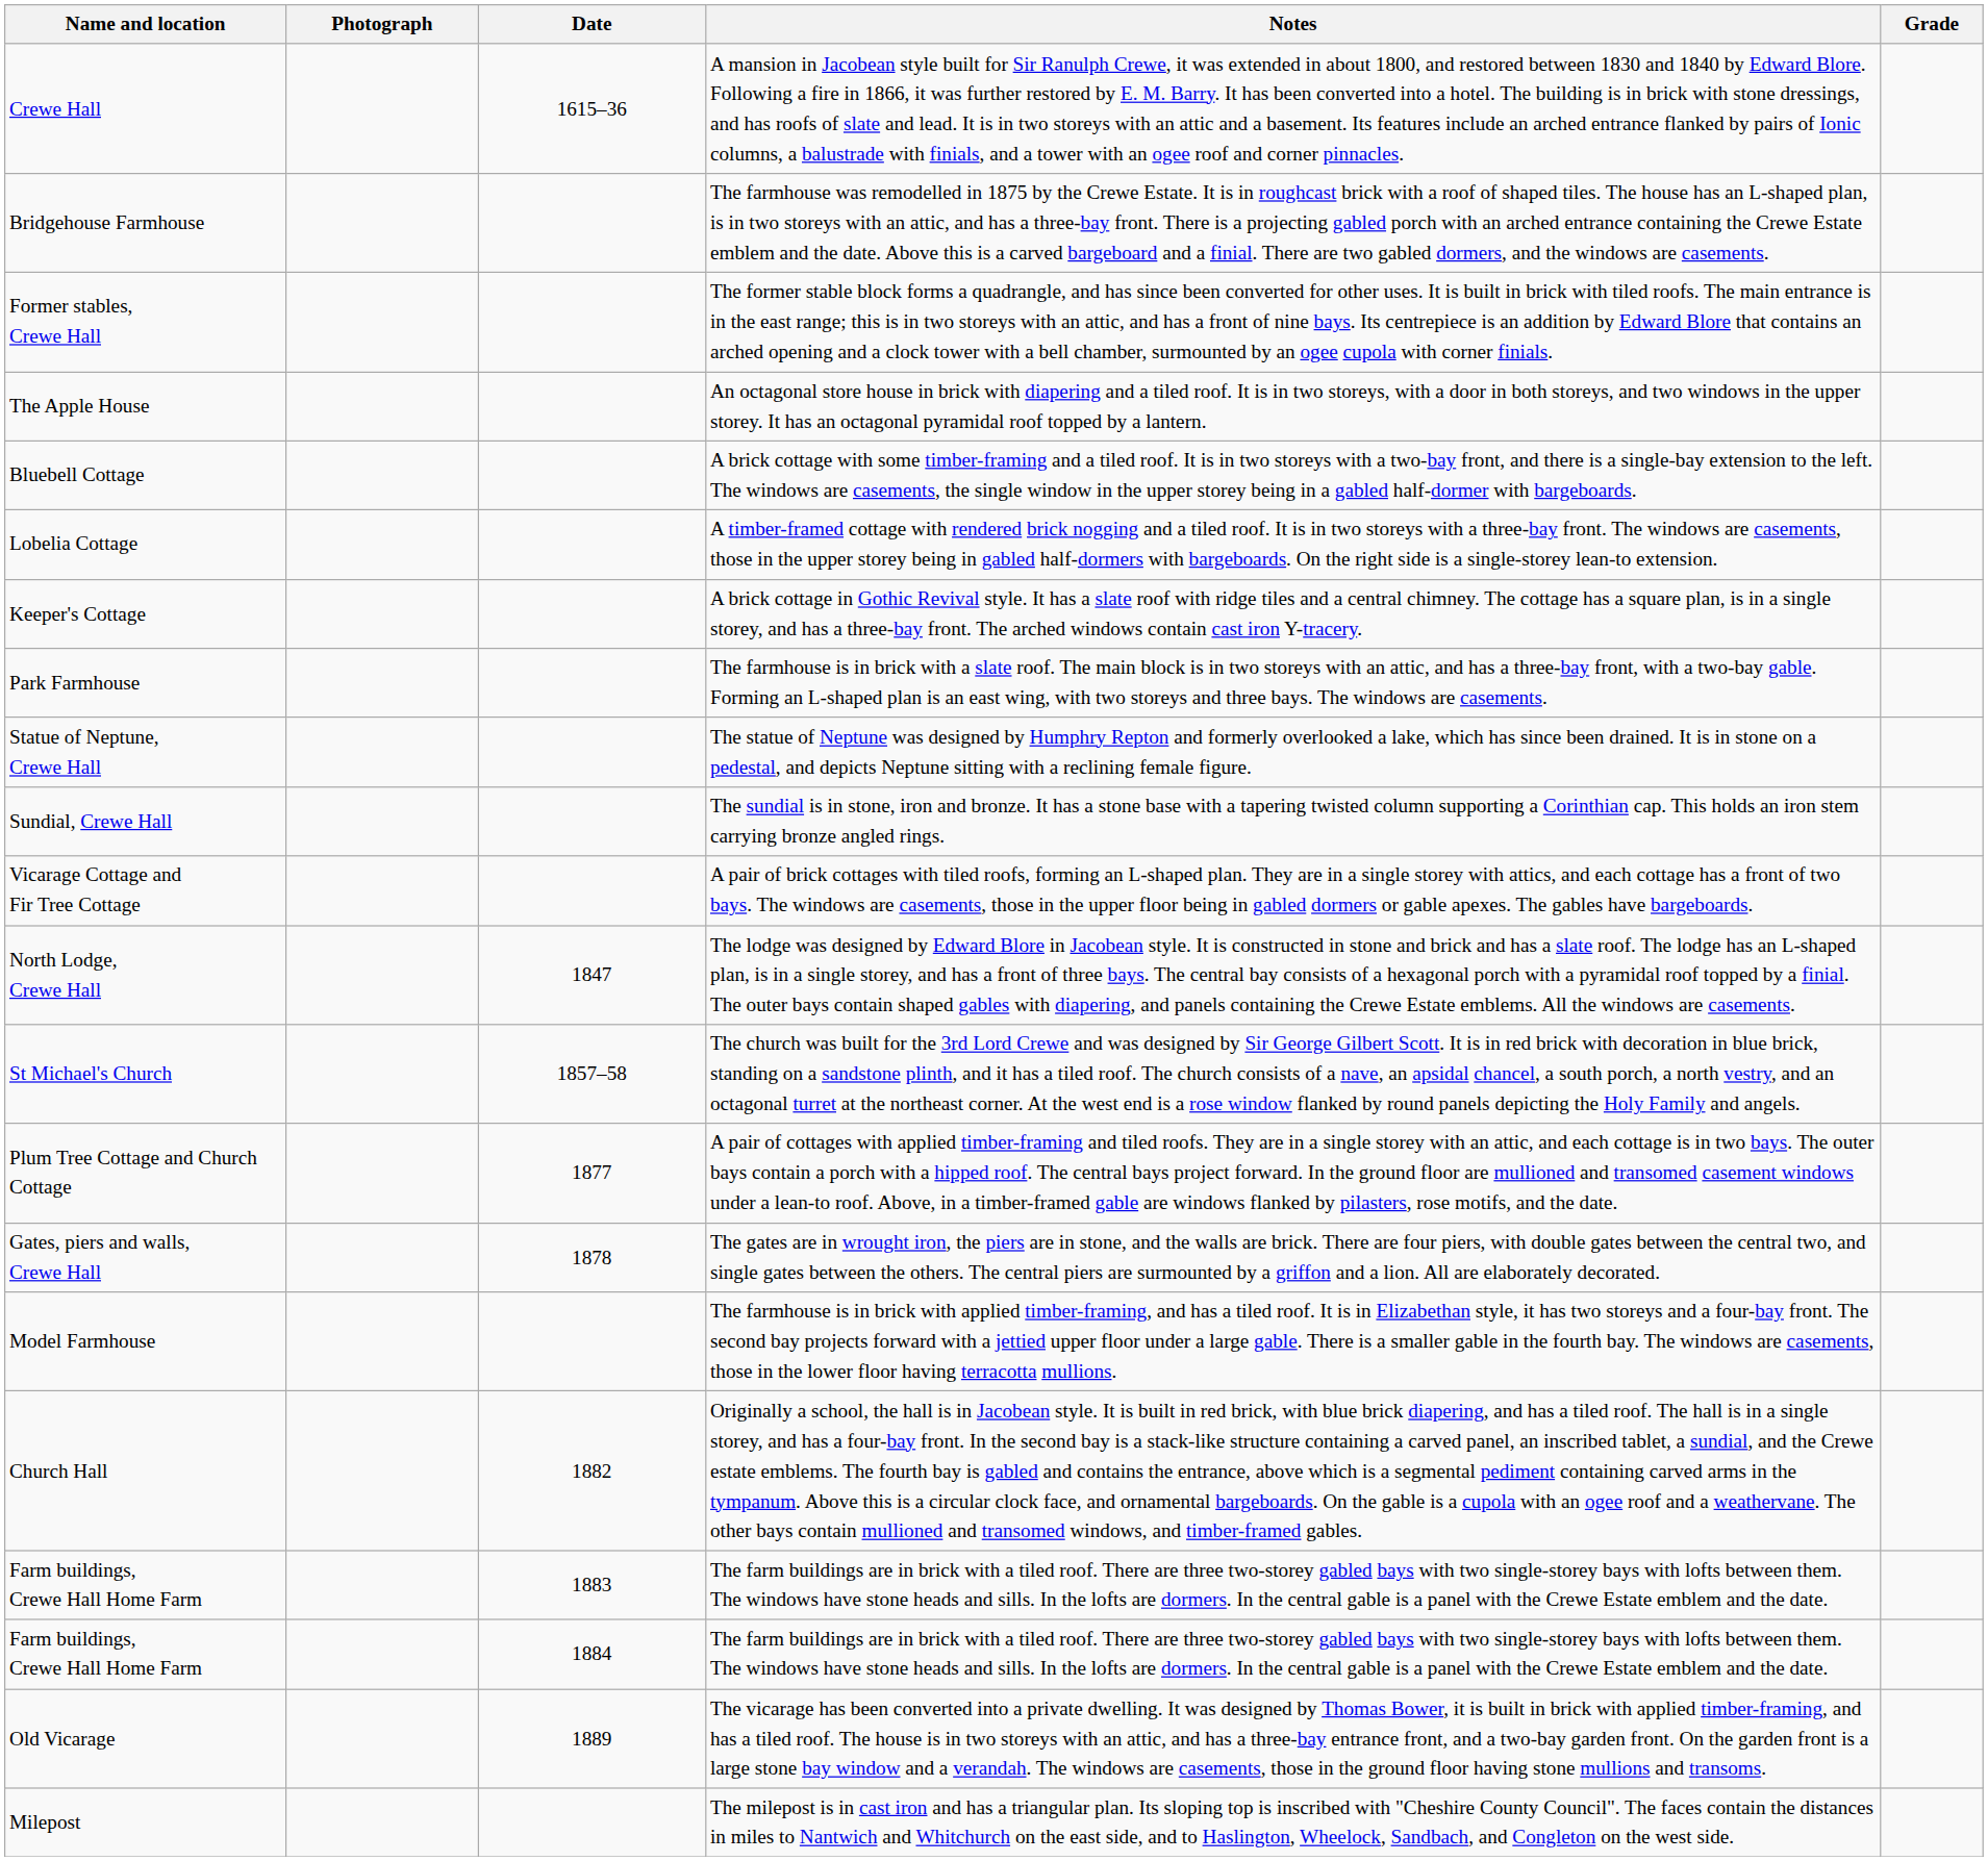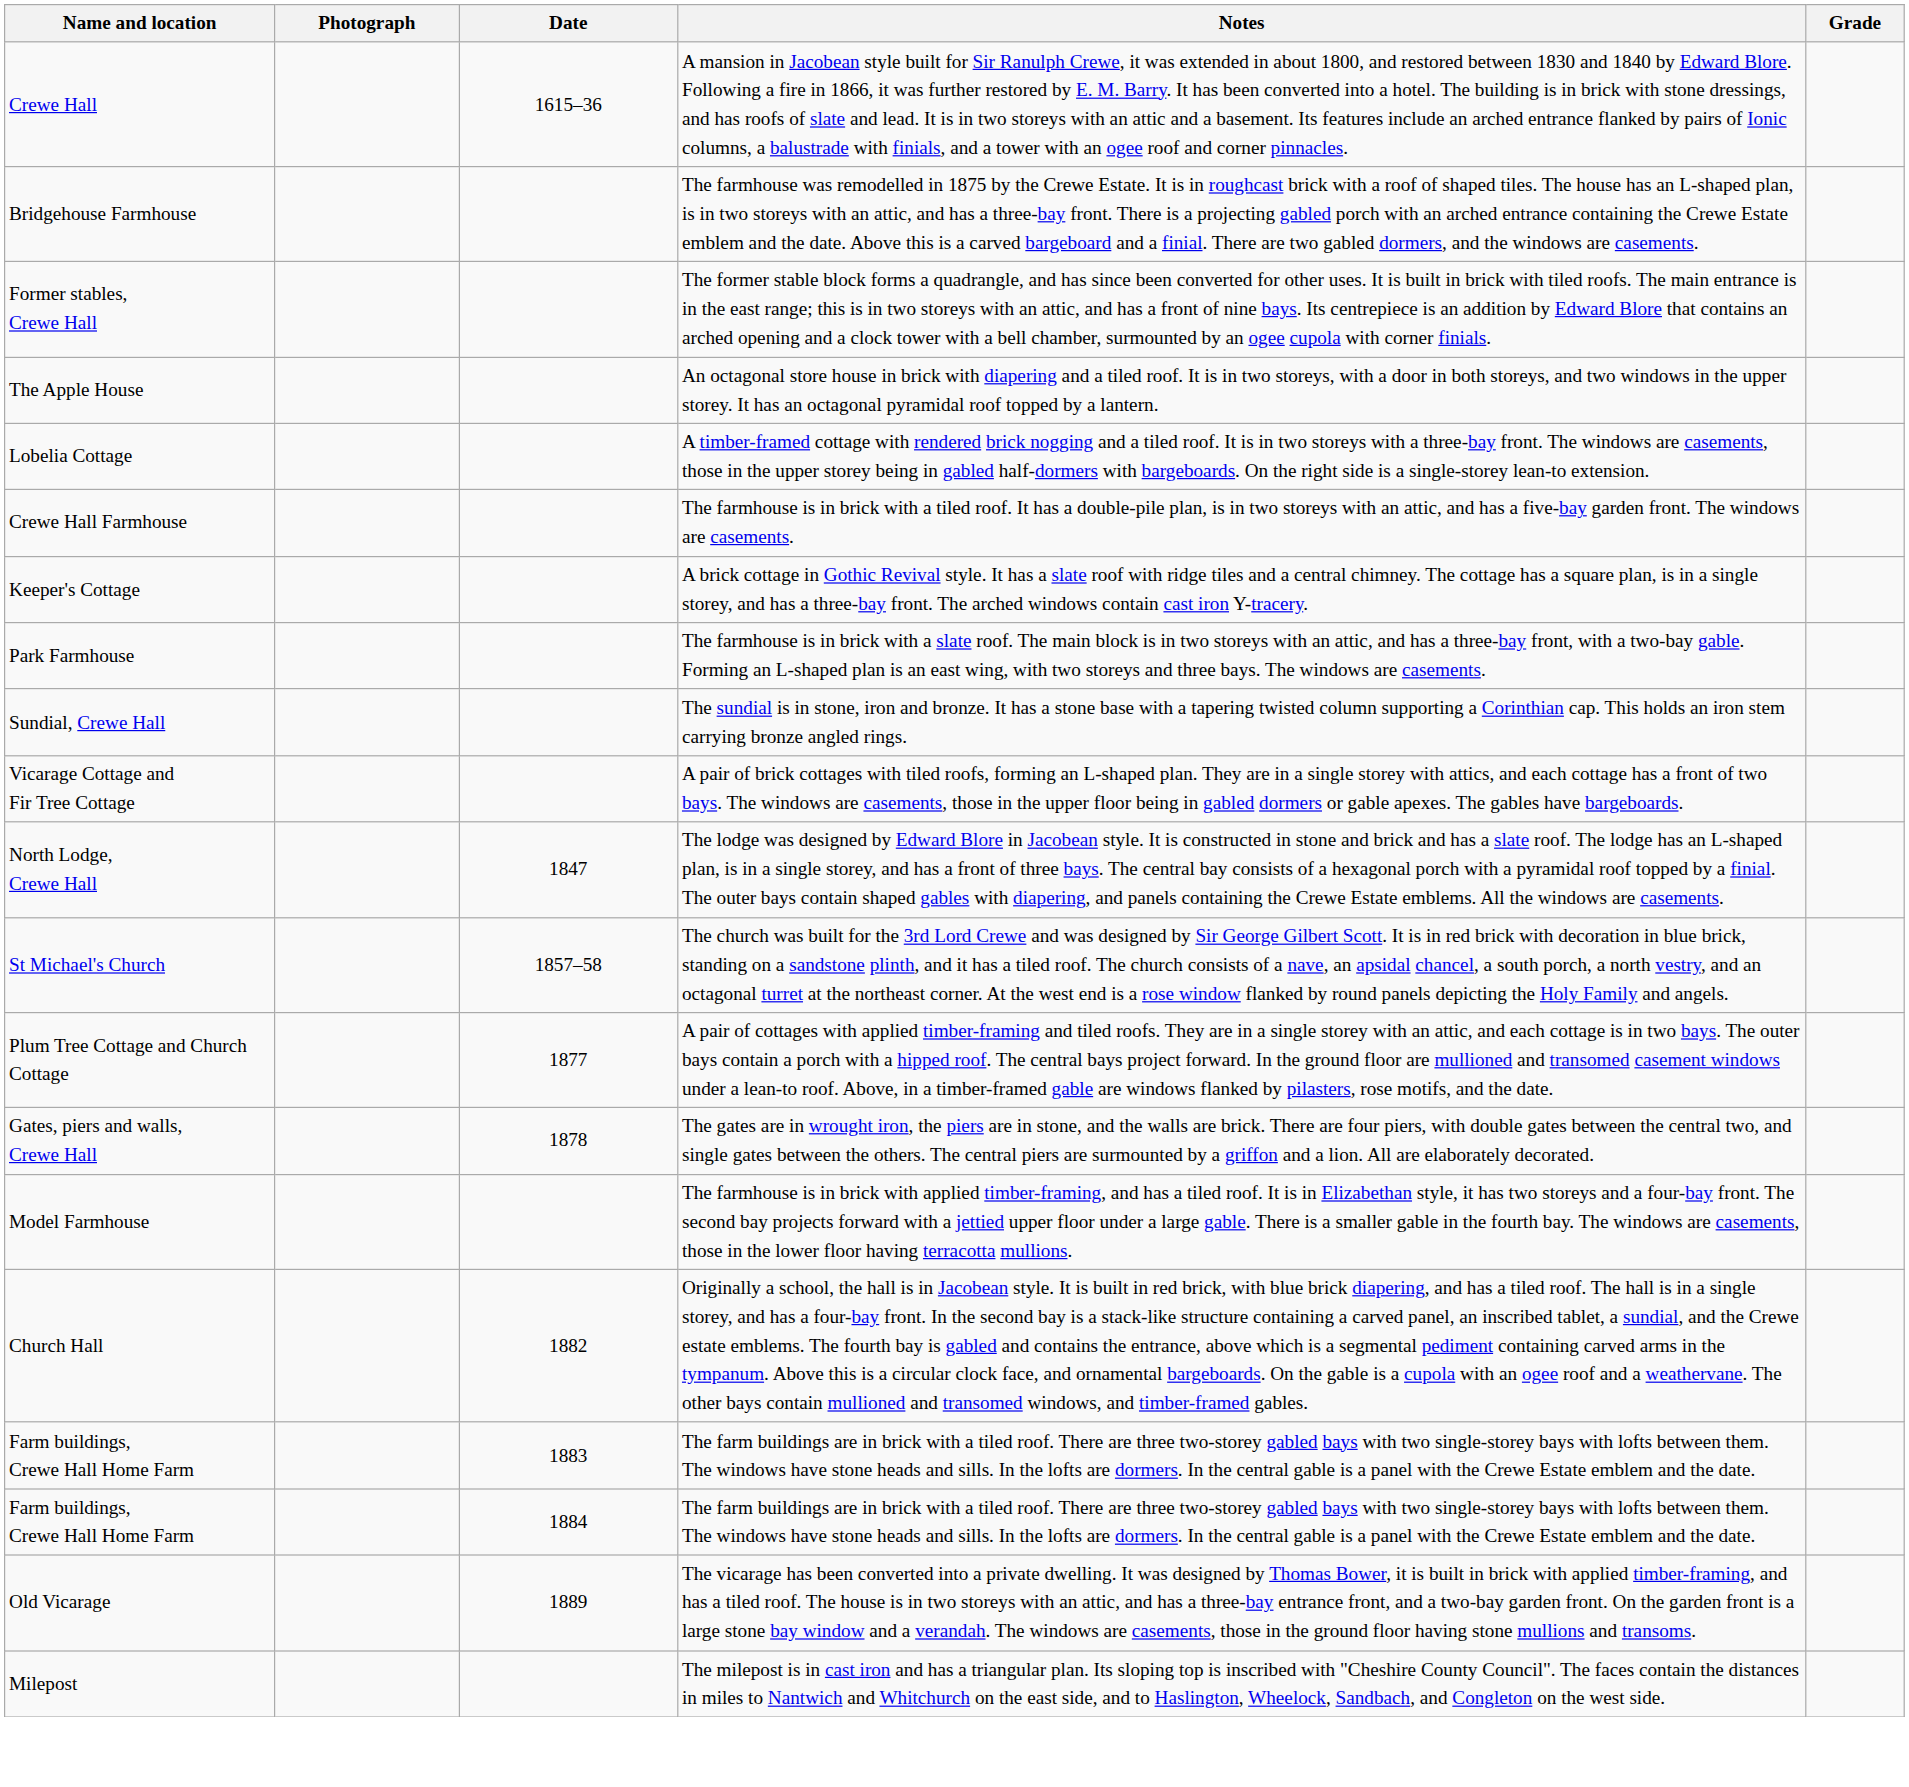- row: Bluebell Cottage | A brick cottage with some timber-framing and a tiled roof. It is in two storeys with a two-bay front, and there is a single-bay extension to the left. The windows are casements, the single window in the upper storey being in a gabled half-dormer with bargeboards.
+ row: Crewe Hall Farmhouse | The farmhouse is in brick with a tiled roof. It has a double-pile plan, is in two storeys with an attic, and has a five-bay garden front. The windows are casements.
- row: Statue of Neptune, Crewe Hall | The statue of Neptune was designed by Humphry Repton and formerly overlooked a lake, which has since been drained. It is in stone on a pedestal, and depicts Neptune sitting with a reclining female figure.
